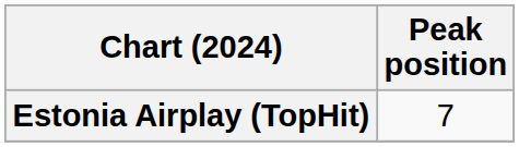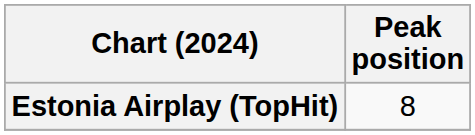Estonia Airplay (TopHit) | Peak position: 7 -> 8
